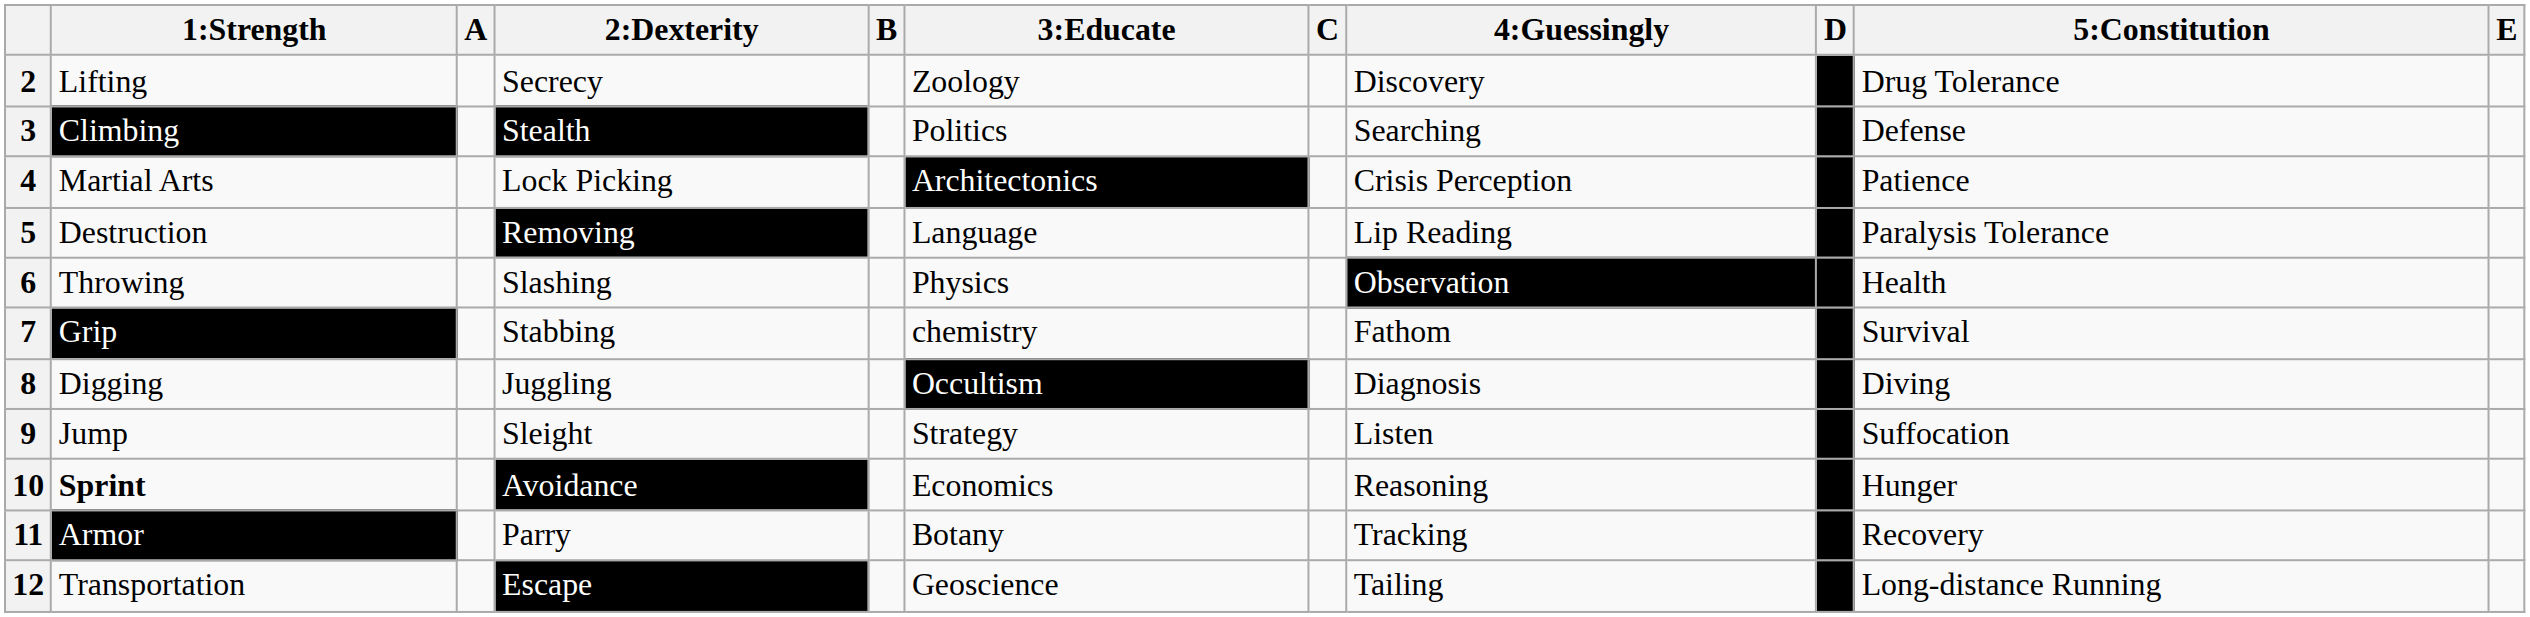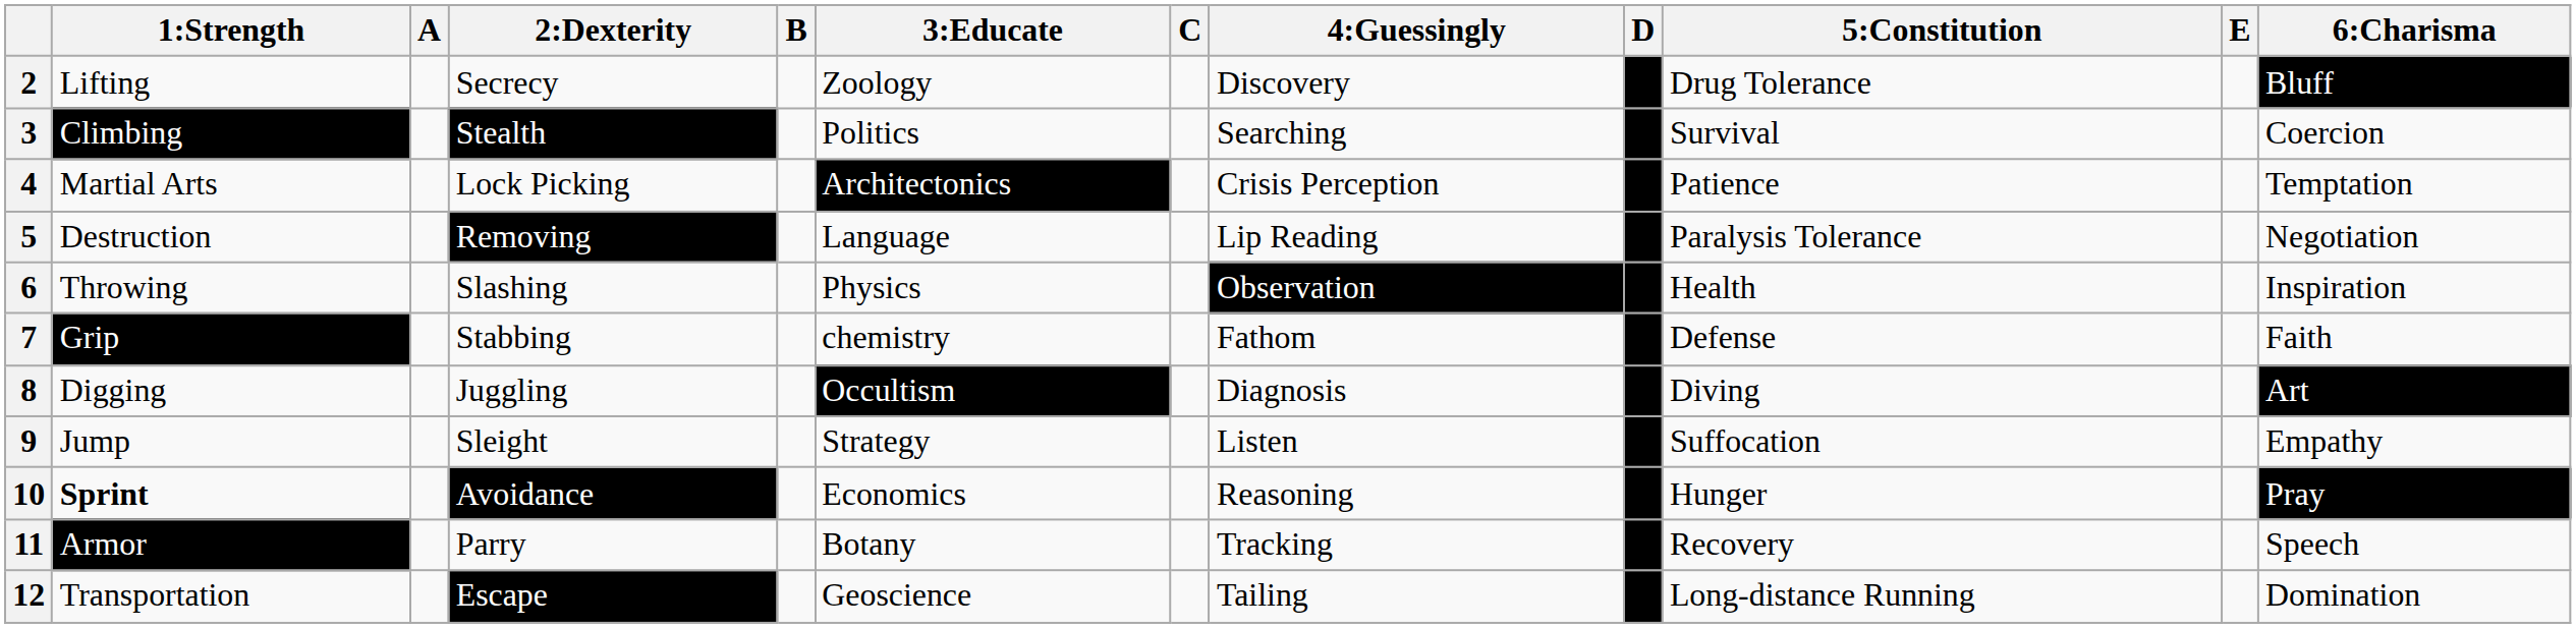+ column: 6:Charisma | Bluff | Coercion | Temptation | Negotiation | Inspiration | Faith | Art | Empathy | Pray | Speech | Domination
3 | 5:Constitution: Defense -> Survival
7 | 5:Constitution: Survival -> Defense
